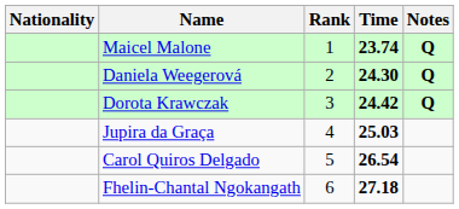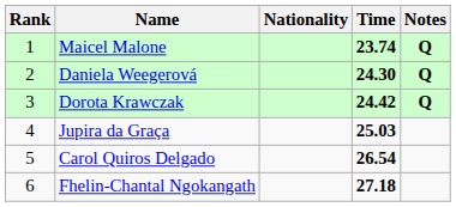columns swapped: Rank <-> Nationality
